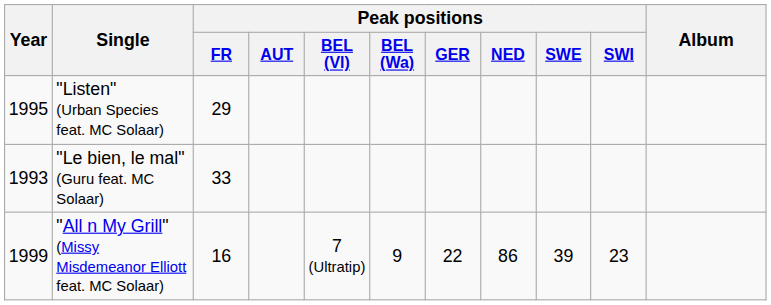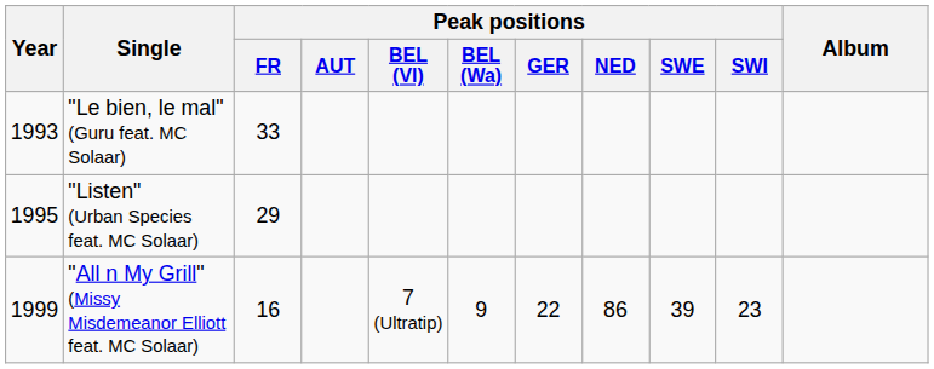rows swapped: "Le bien, le mal" (Guru feat. MC Solaar) <-> "Listen" (Urban Species feat. MC Solaar)
